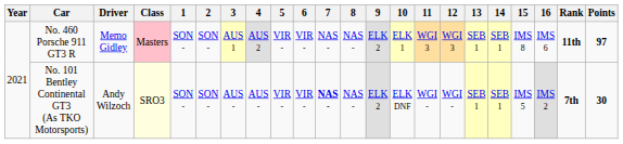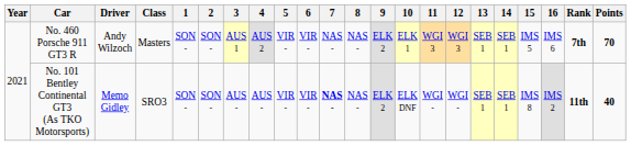No. 460 Porsche 911 GT3 R | Driver: Memo Gidley -> Andy Wilzoch
No. 460 Porsche 911 GT3 R | Class: pink background -> no background
No. 460 Porsche 911 GT3 R | 15: IMS 8 -> IMS 5
No. 460 Porsche 911 GT3 R | Rank: 11th -> 7th
No. 460 Porsche 911 GT3 R | Points: 97 -> 70
No. 101 Bentley Continental GT3 (As TKO Motorsports) | Driver: Andy Wilzoch -> Memo Gidley
No. 101 Bentley Continental GT3 (As TKO Motorsports) | Class: lightyellow background -> no background
No. 101 Bentley Continental GT3 (As TKO Motorsports) | 15: IMS 5 -> IMS 8
No. 101 Bentley Continental GT3 (As TKO Motorsports) | Rank: 7th -> 11th
No. 101 Bentley Continental GT3 (As TKO Motorsports) | Points: 30 -> 40
